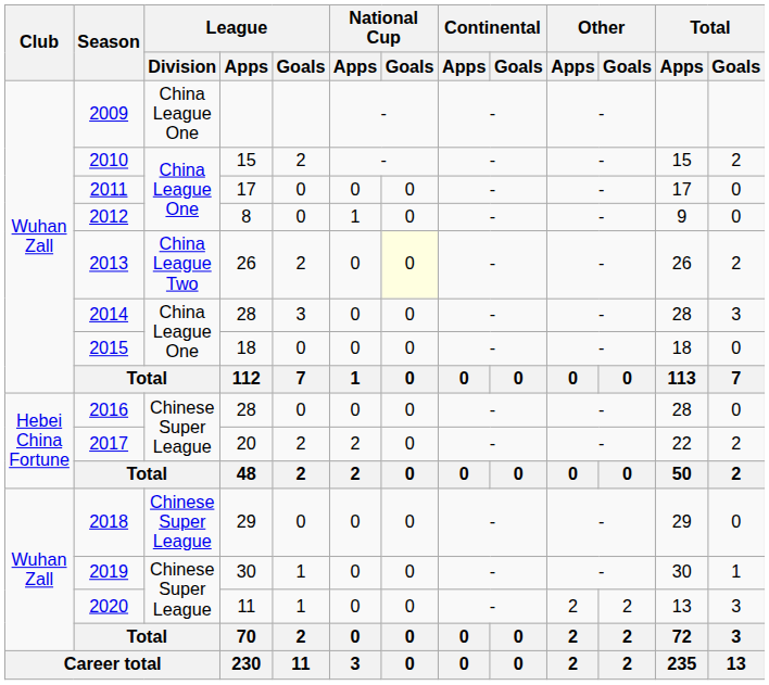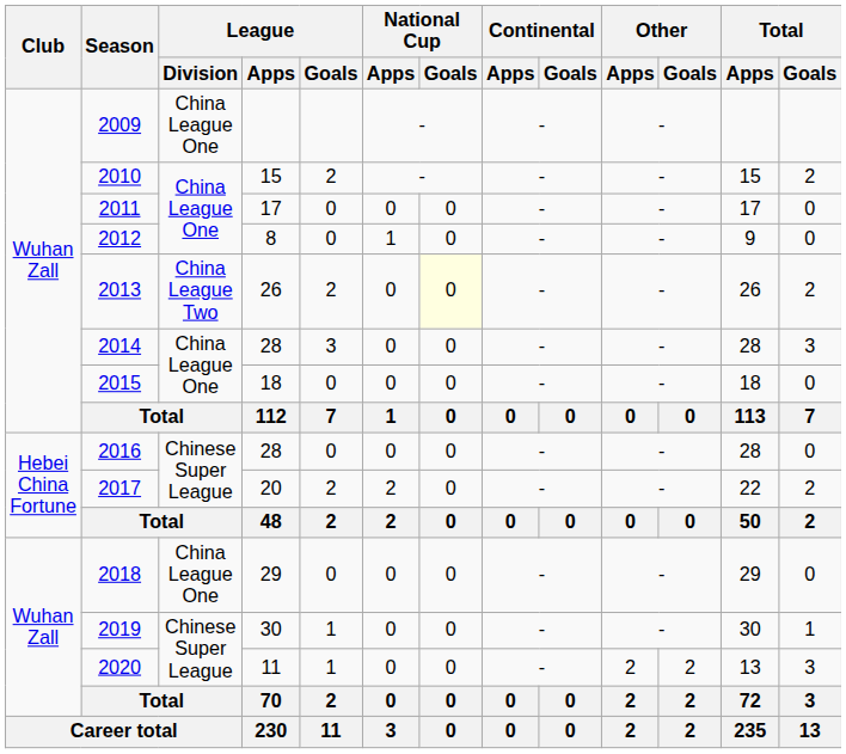2018 | League / Division: Chinese Super League -> China League One
